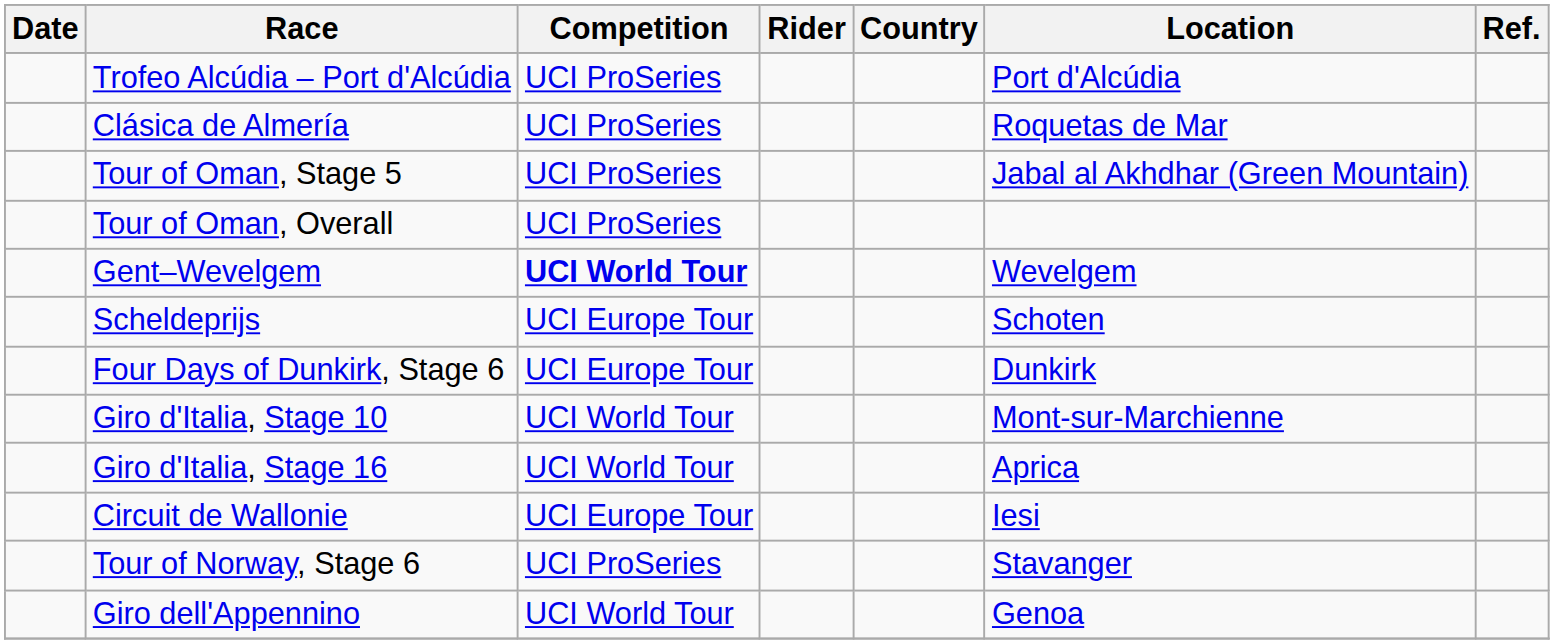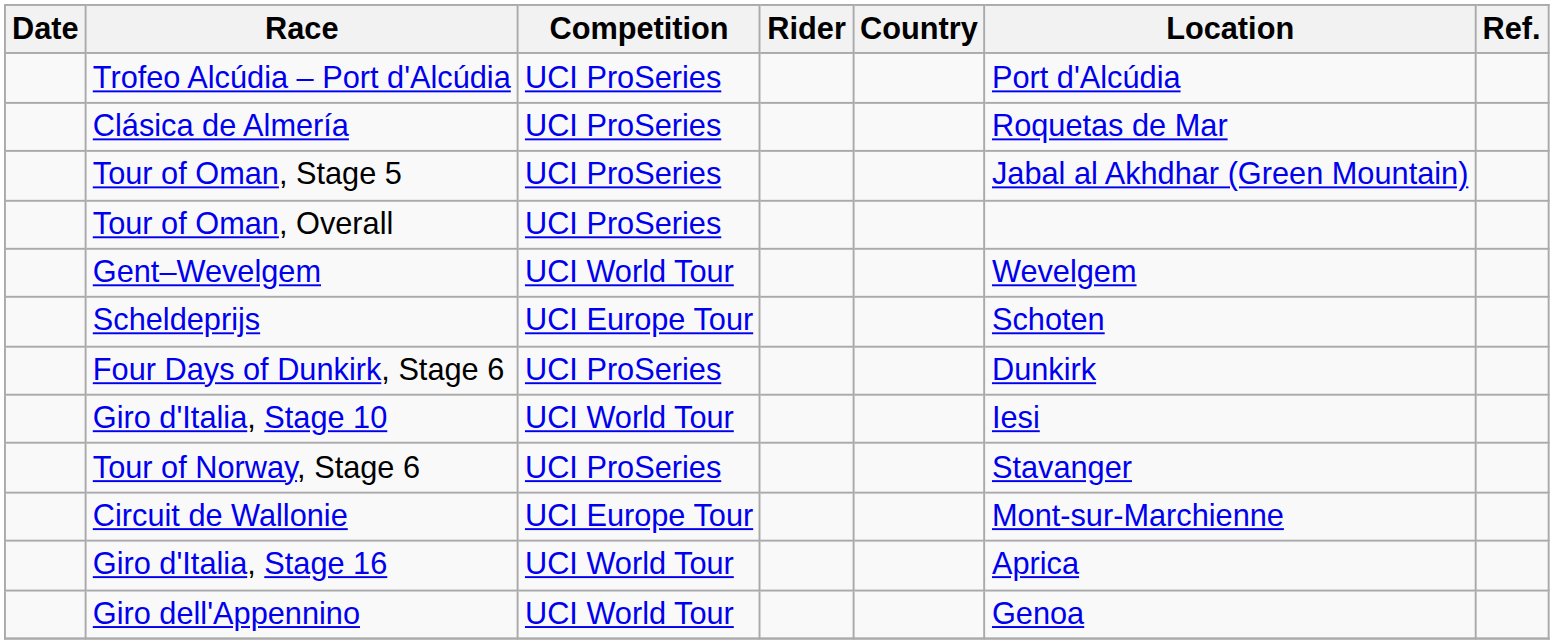Gent–Wevelgem | Competition: bold -> normal
Four Days of Dunkirk, Stage 6 | Competition: UCI Europe Tour -> UCI ProSeries
Giro d'Italia, Stage 10 | Location: Mont-sur-Marchienne -> Iesi
rows swapped: Giro d'Italia, Stage 16 <-> Tour of Norway, Stage 6
Circuit de Wallonie | Location: Iesi -> Mont-sur-Marchienne
